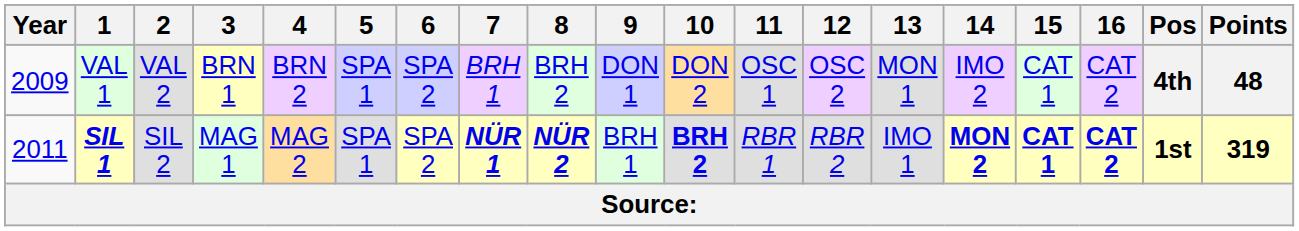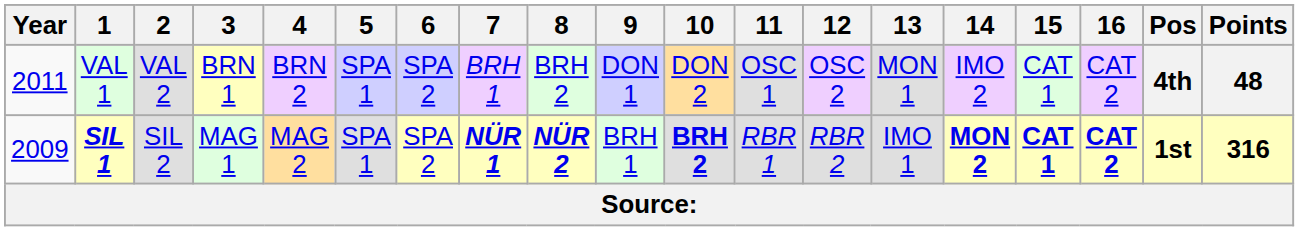VAL 1 | Year: 2009 -> 2011
SIL 1 | Year: 2011 -> 2009
SIL 1 | Points: 319 -> 316
